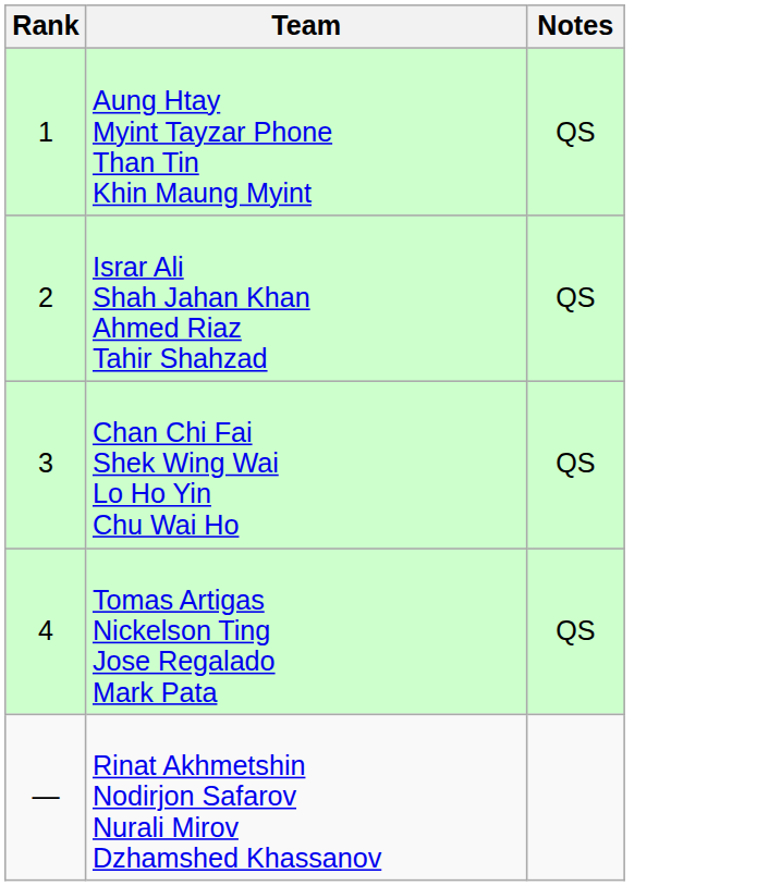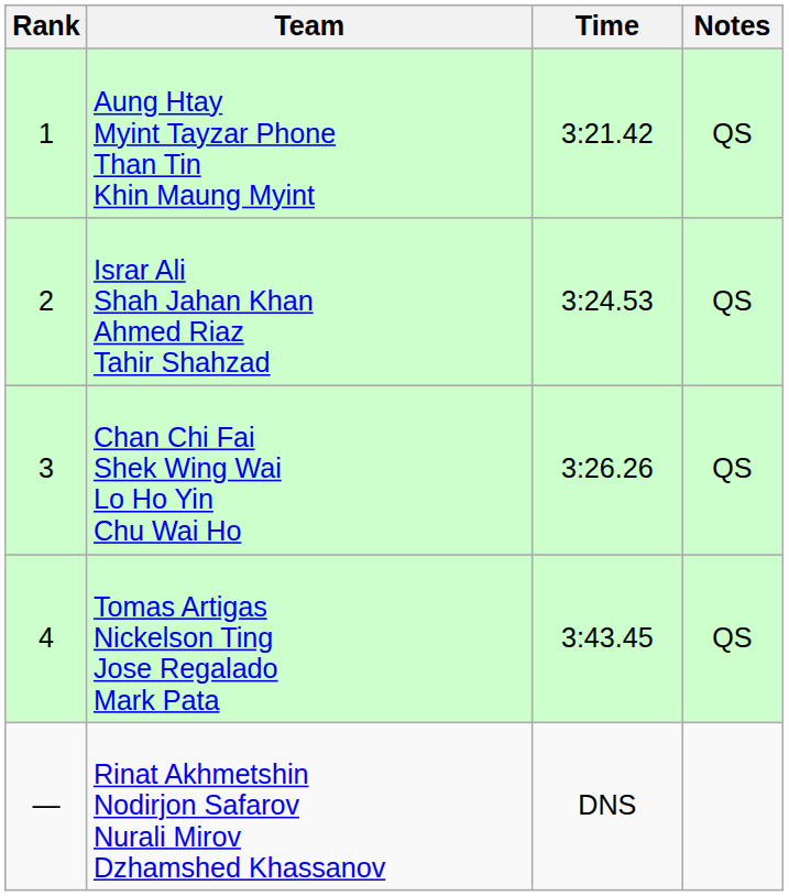+ column: Time | 3:21.42 | 3:24.53 | 3:26.26 | 3:43.45 | DNS
